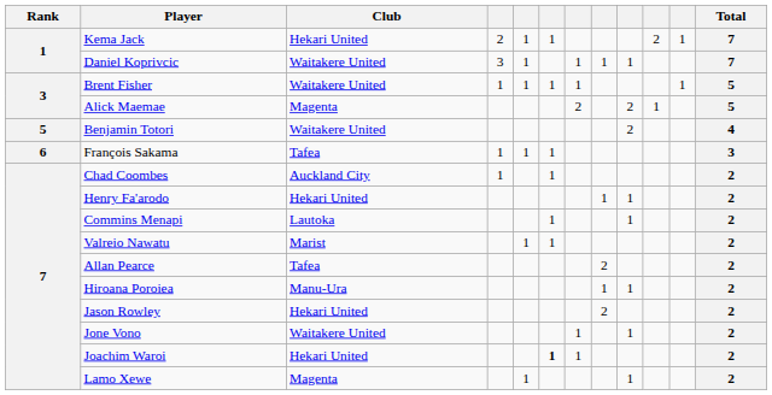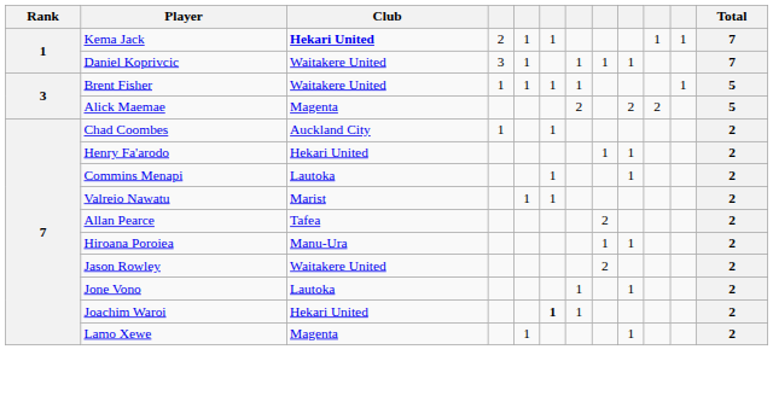Kema Jack | Club: normal -> bold
Kema Jack | column 10: 2 -> 1
Alick Maemae | column 10: 1 -> 2
- row: 5 | Benjamin Totori | Waitakere United | 2 | 4
- row: 6 | François Sakama | Tafea | 1 | 1 | 1 | 3
Jason Rowley | Club: Hekari United -> Waitakere United
Jone Vono | Club: Waitakere United -> Lautoka
